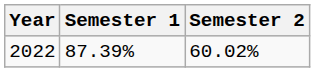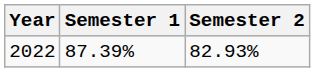2022 | Semester 2: 60.02% -> 82.93%
